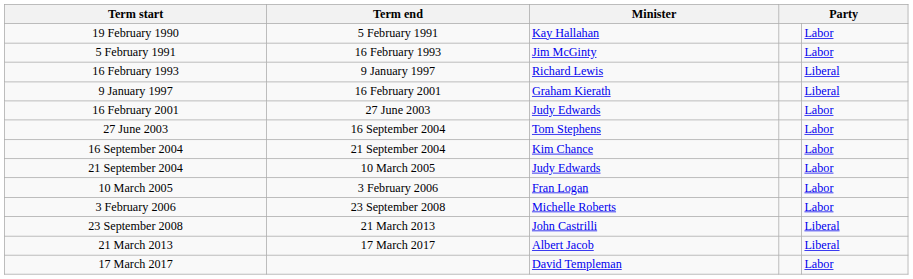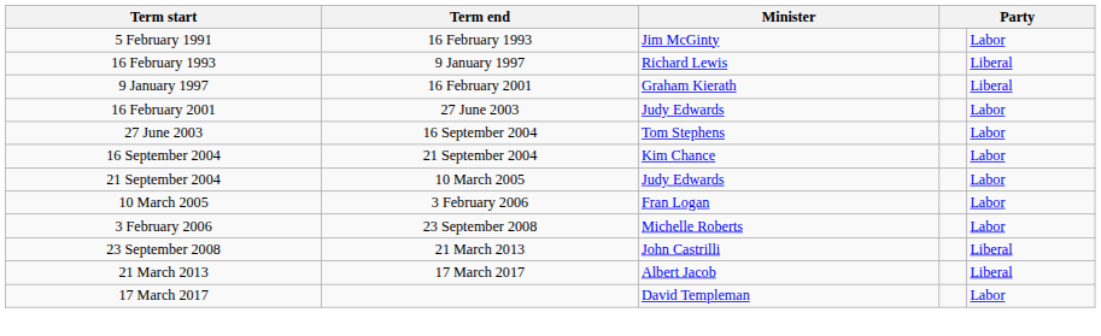- row: 19 February 1990 | 5 February 1991 | Kay Hallahan | Labor
